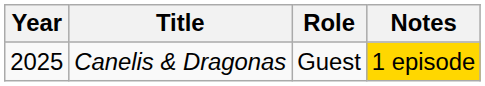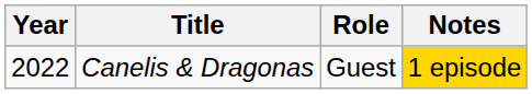Canelis & Dragonas | Year: 2025 -> 2022
